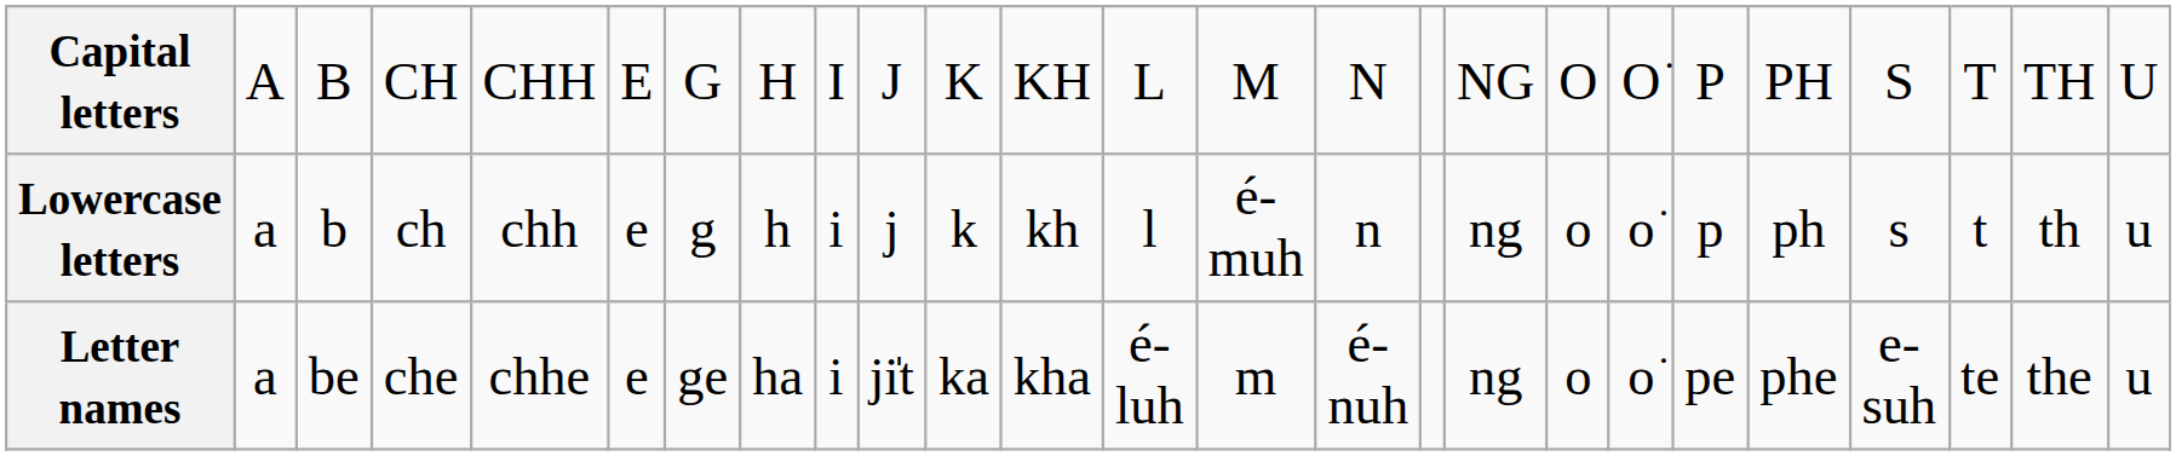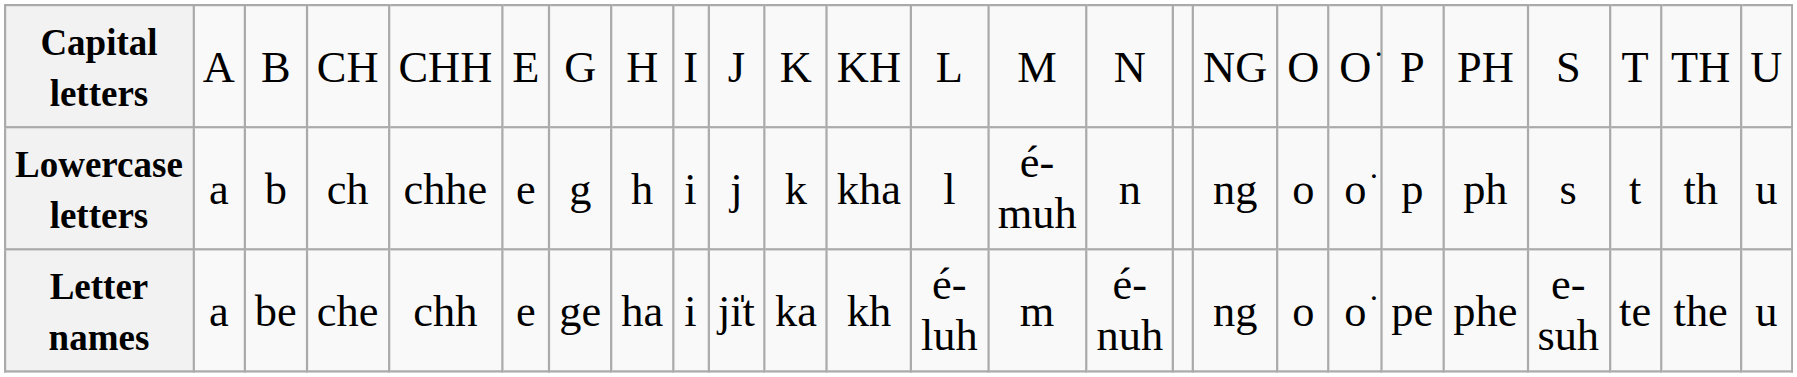Lowercase letters | column 5: chh -> chhe
Lowercase letters | column 12: kh -> kha
Letter names | column 5: chhe -> chh
Letter names | column 12: kha -> kh
